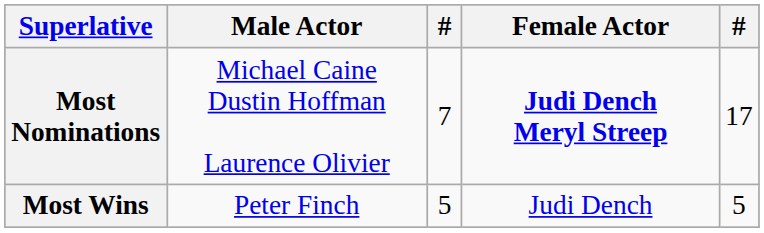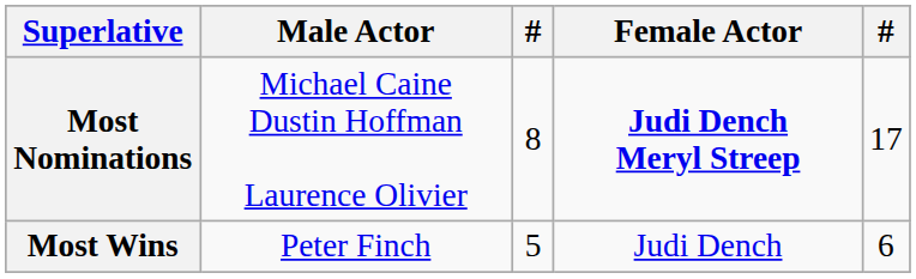Most Nominations | column 3: 7 -> 8
Most Wins | column 5: 5 -> 6
